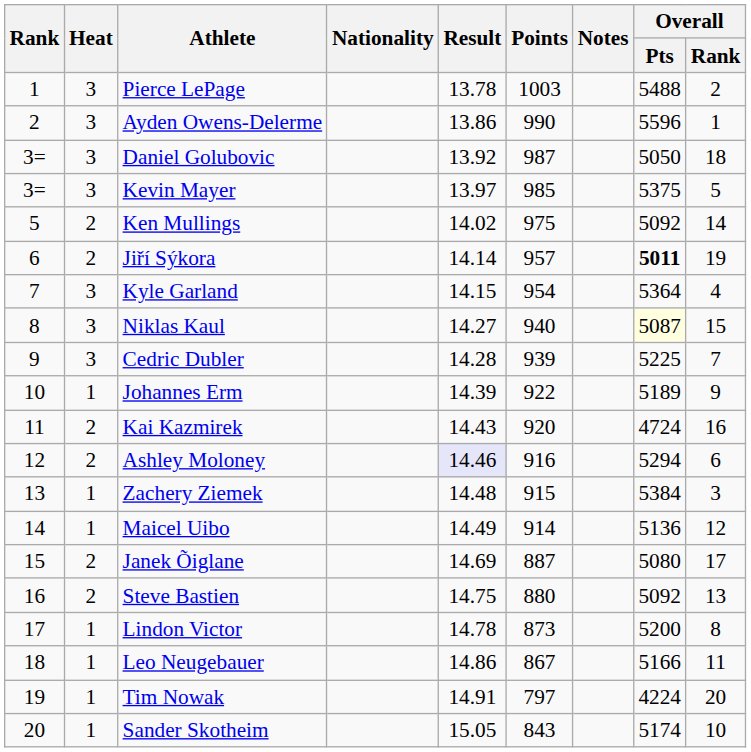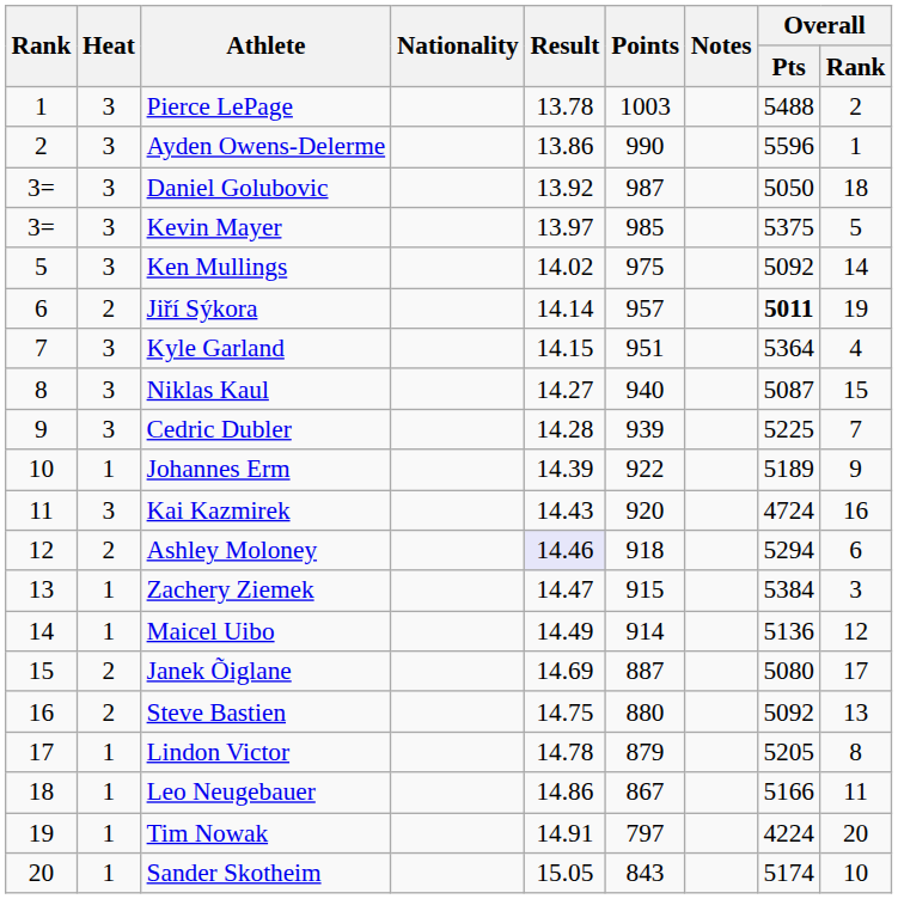Ken Mullings | Heat: 2 -> 3
Kyle Garland | Points: 954 -> 951
Niklas Kaul | Overall / Pts: lightyellow background -> no background
Kai Kazmirek | Heat: 2 -> 3
Ashley Moloney | Points: 916 -> 918
Zachery Ziemek | Result: 14.48 -> 14.47
Lindon Victor | Points: 873 -> 879
Lindon Victor | Overall / Pts: 5200 -> 5205
